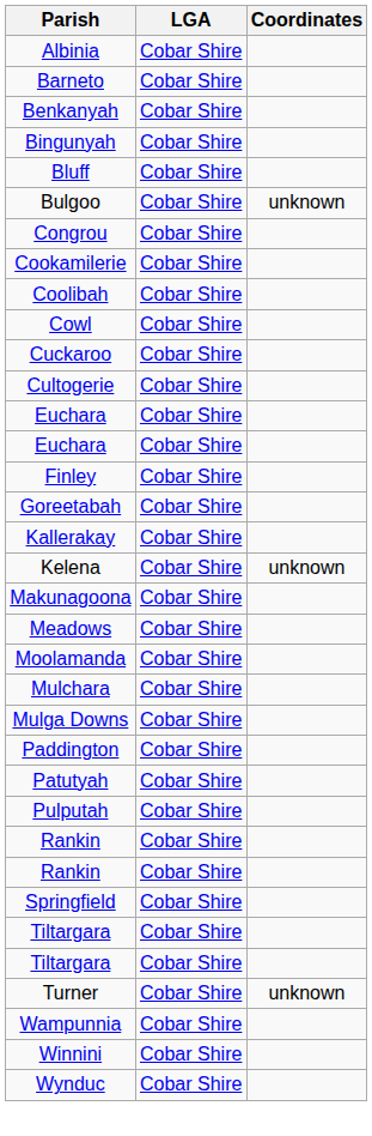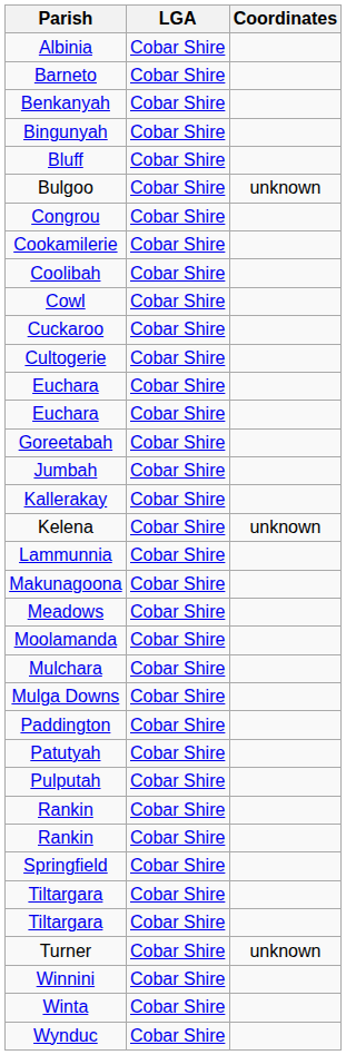- row: Finley | Cobar Shire
+ row: Jumbah | Cobar Shire
+ row: Lammunnia | Cobar Shire
- row: Wampunnia | Cobar Shire
+ row: Winta | Cobar Shire
